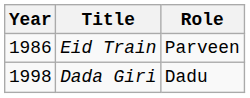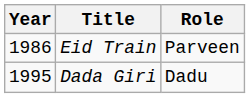Dada Giri | Year: 1998 -> 1995
